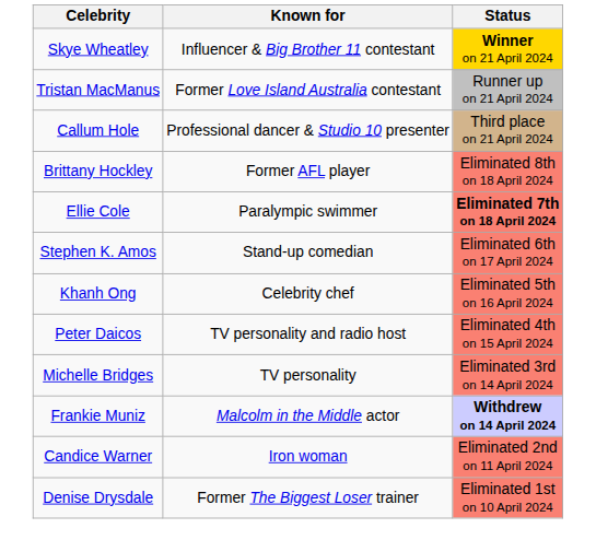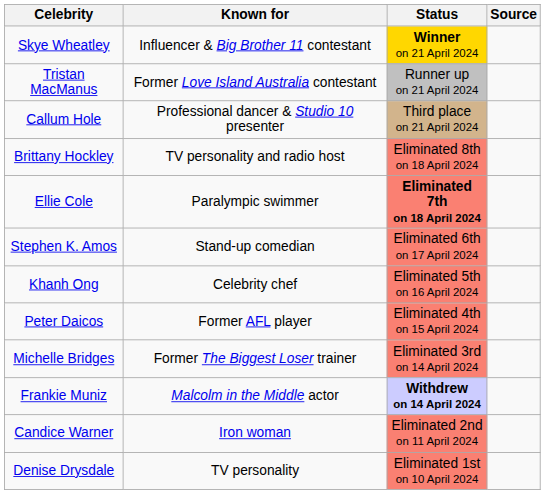+ column: Source
Brittany Hockley | Known for: Former AFL player -> TV personality and radio host
Peter Daicos | Known for: TV personality and radio host -> Former AFL player
Michelle Bridges | Known for: TV personality -> Former The Biggest Loser trainer
Denise Drysdale | Known for: Former The Biggest Loser trainer -> TV personality
